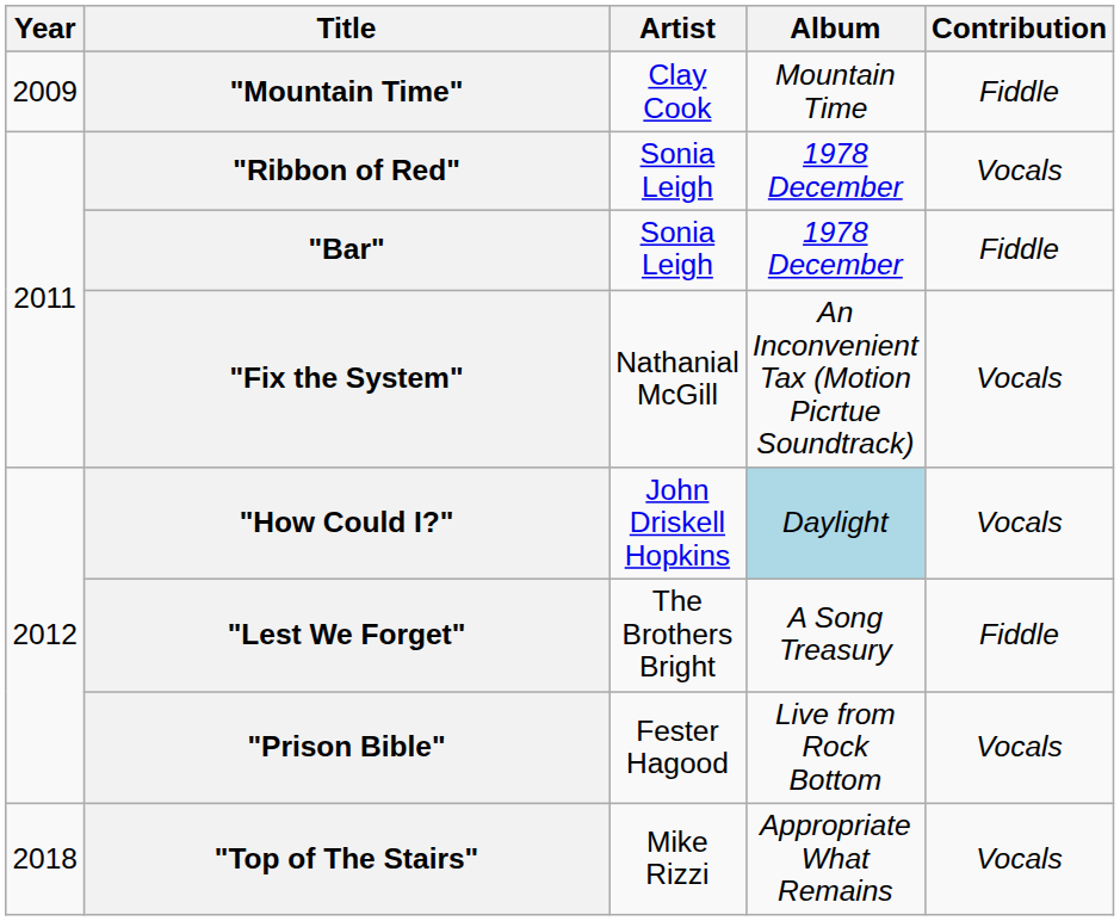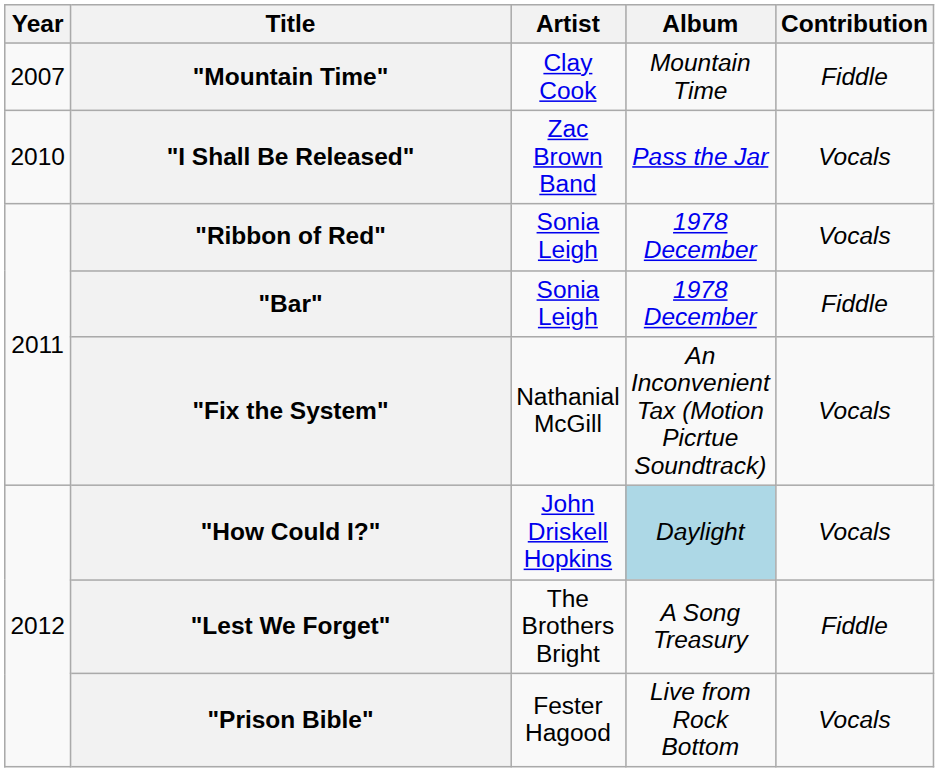"Mountain Time" | Year: 2009 -> 2007
+ row: 2010 | "I Shall Be Released" | Zac Brown Band | Pass the Jar | Vocals
- row: 2018 | "Top of The Stairs" | Mike Rizzi | Appropriate What Remains | Vocals
